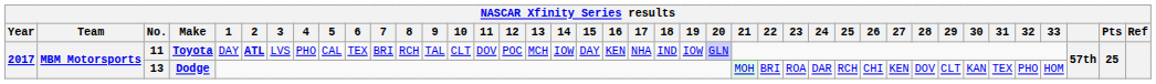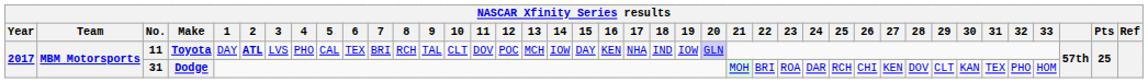Dodge | No.: 13 -> 31
